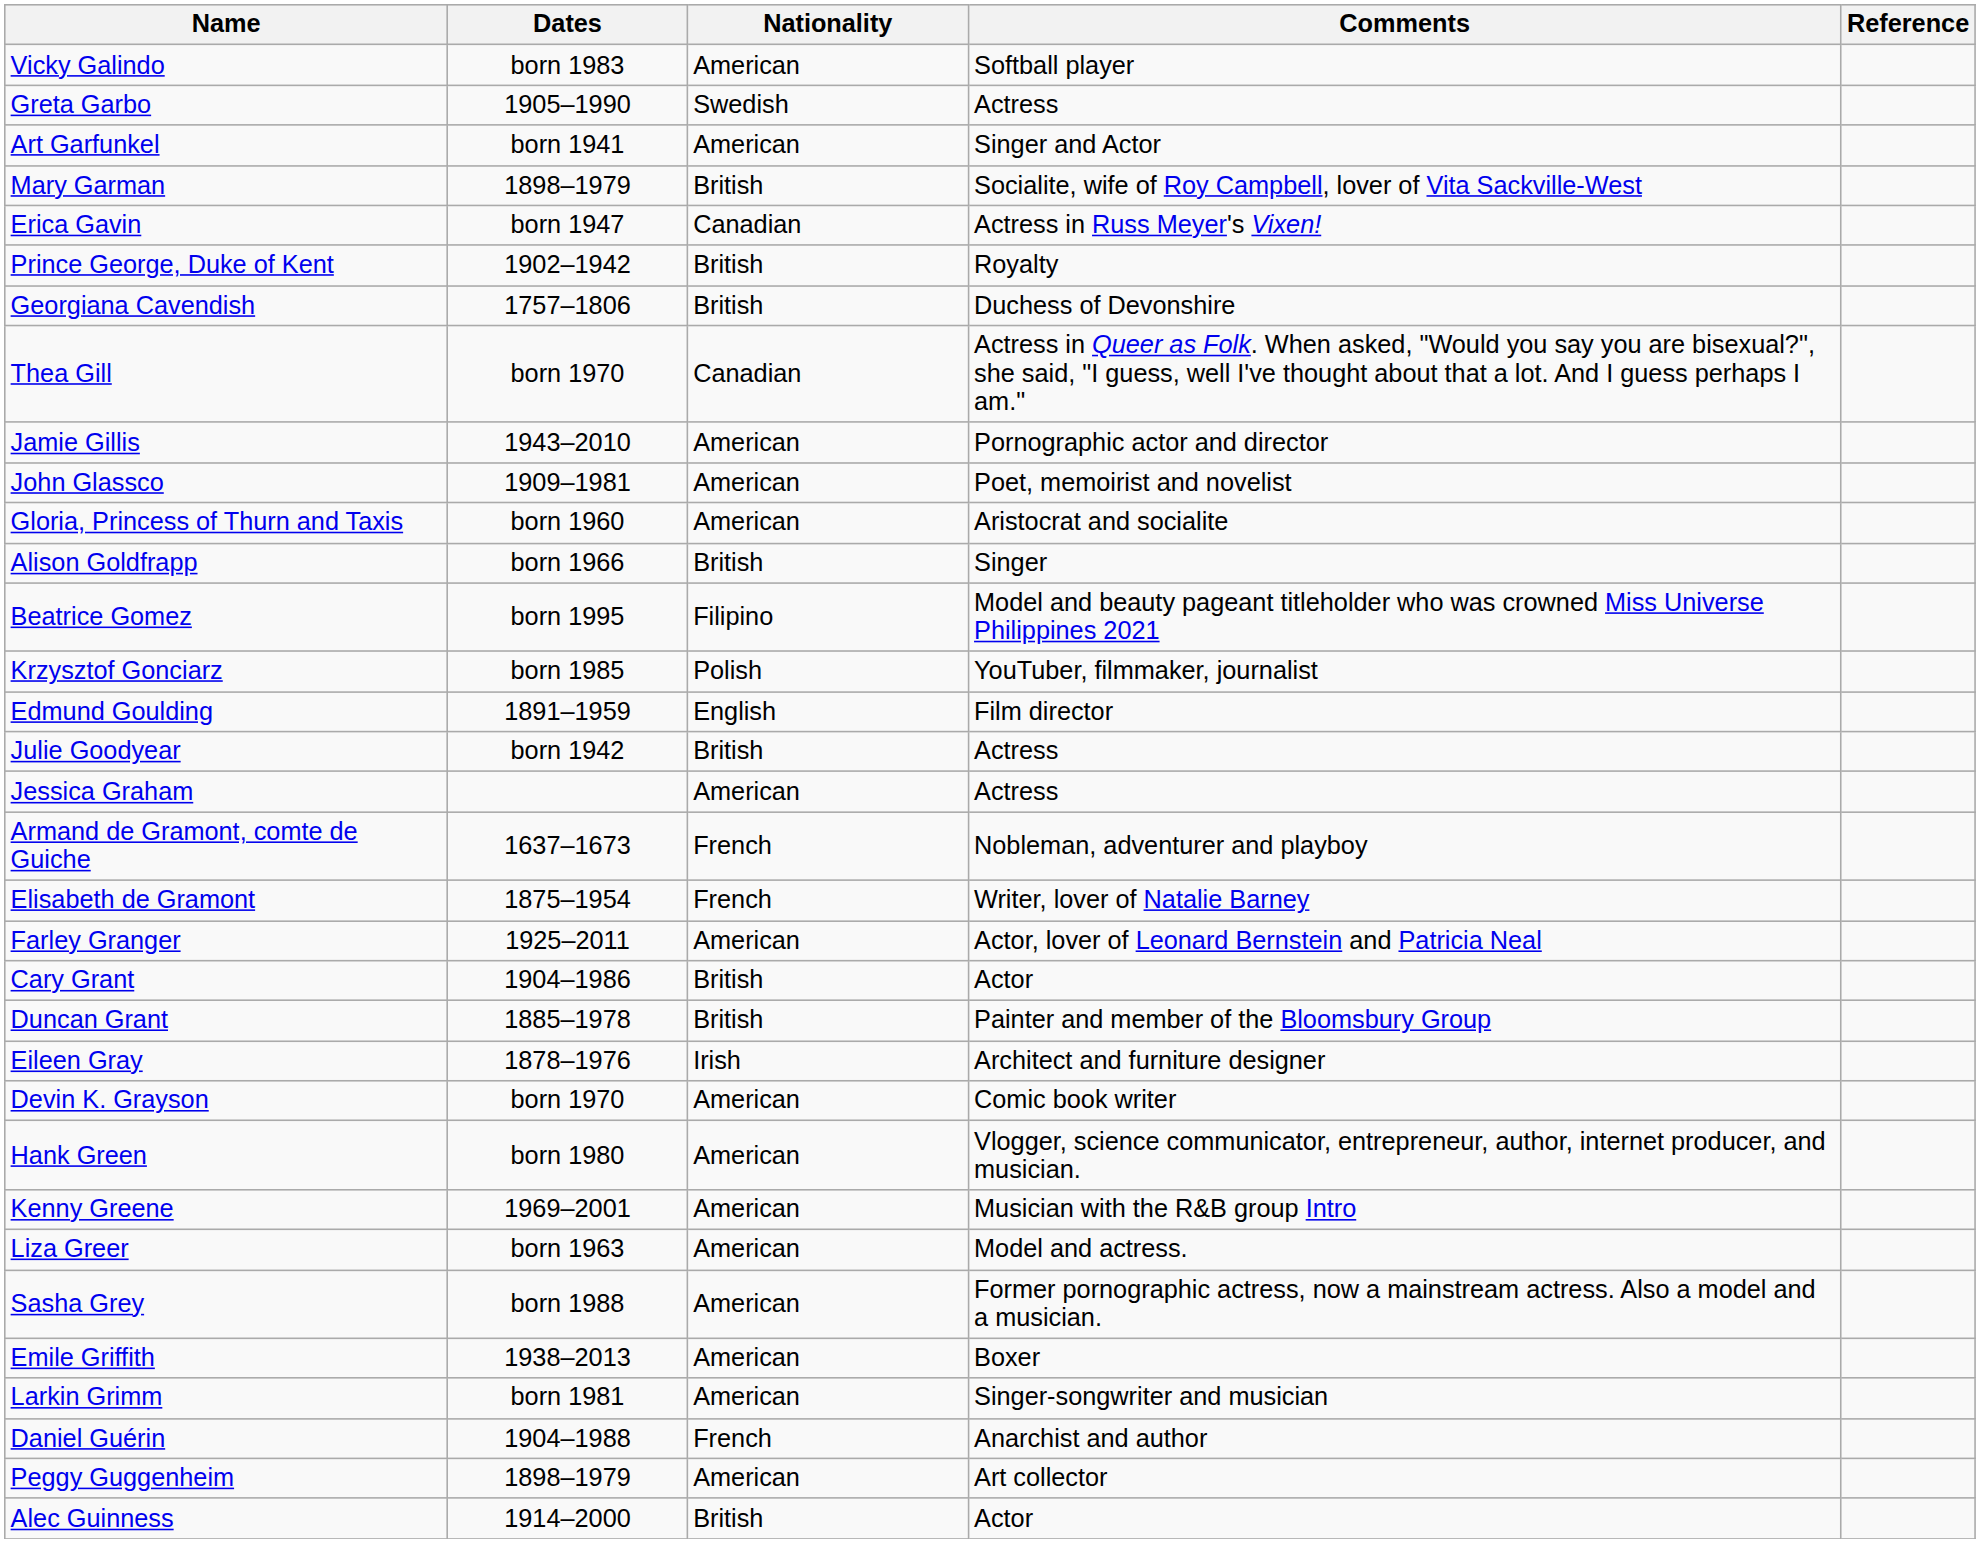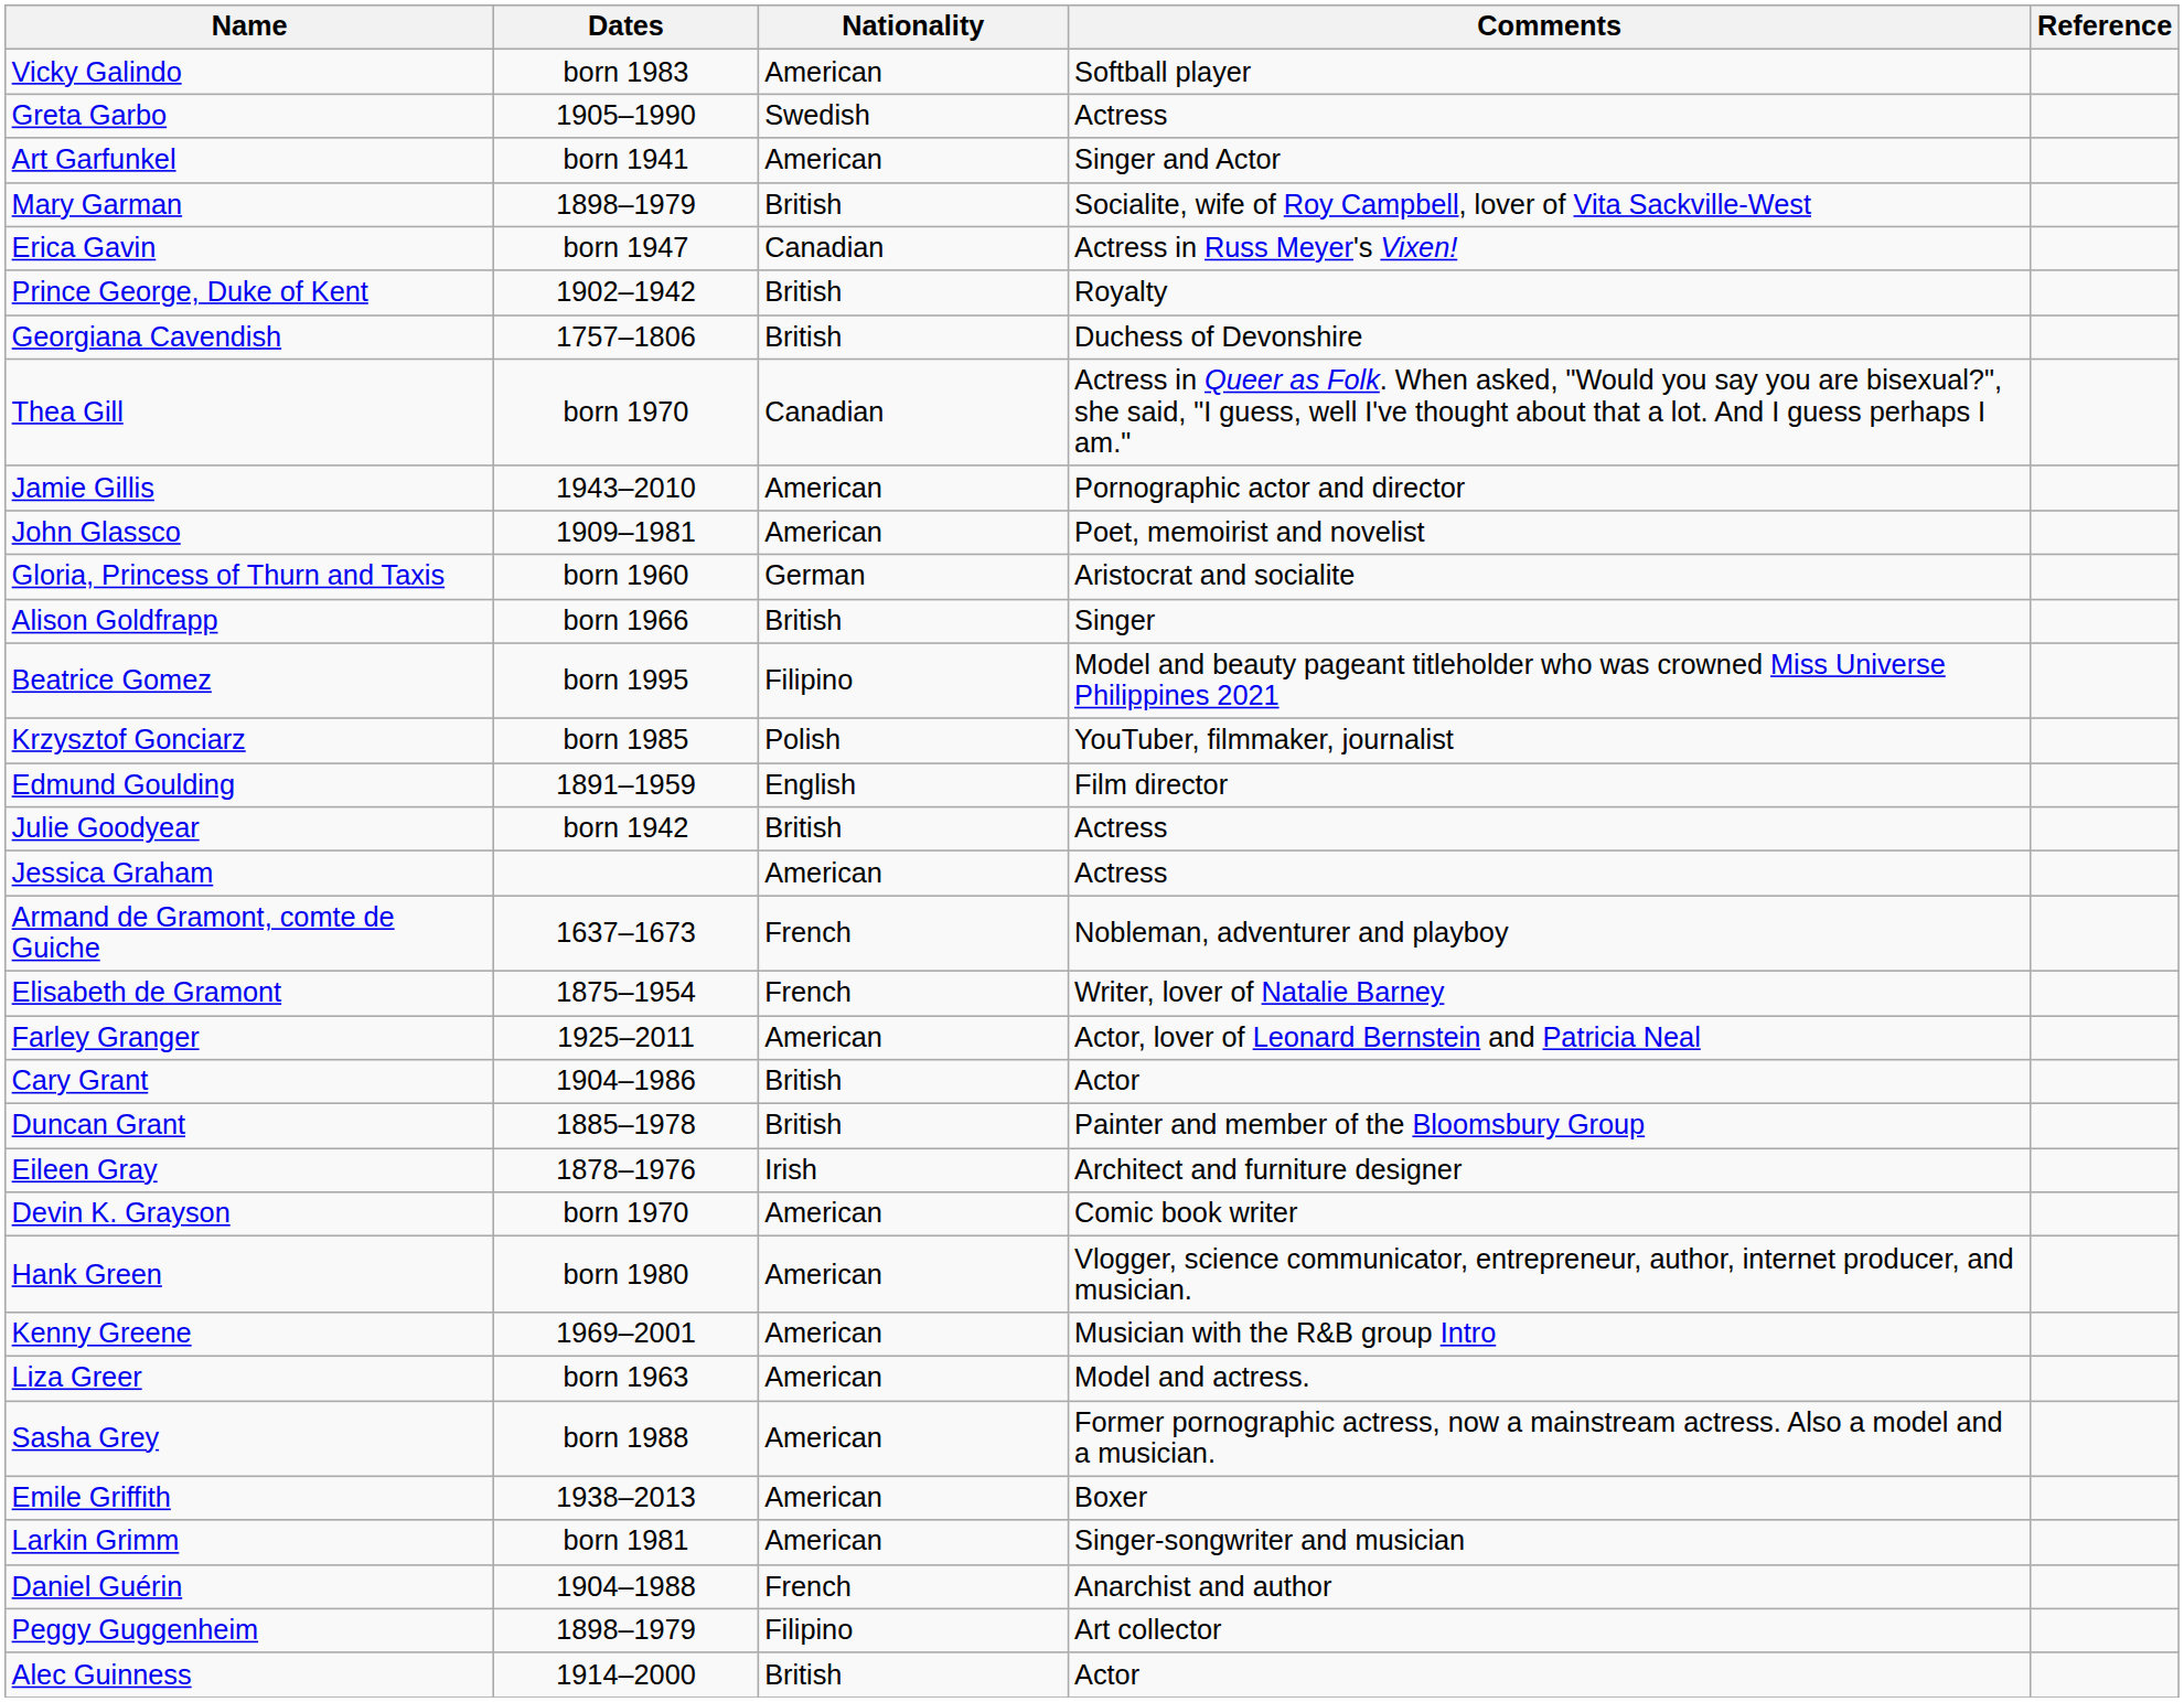Gloria, Princess of Thurn and Taxis | Nationality: American -> German
Peggy Guggenheim | Nationality: American -> Filipino
